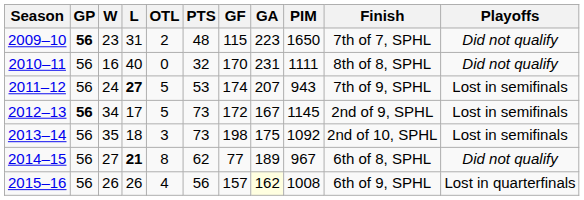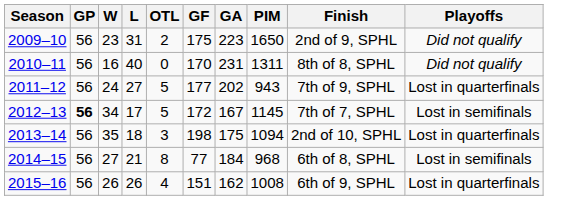- column: PTS | 48 | 32 | 53 | 73 | 73 | 62 | 56
2009–10 | GP: bold -> normal
2009–10 | GF: 115 -> 175
2009–10 | Finish: 7th of 7, SPHL -> 2nd of 9, SPHL
2010–11 | PIM: 1111 -> 1311
2011–12 | L: bold -> normal
2011–12 | GF: 174 -> 177
2011–12 | GA: 207 -> 202
2011–12 | Playoffs: Lost in semifinals -> Lost in quarterfinals
2012–13 | Finish: 2nd of 9, SPHL -> 7th of 7, SPHL
2013–14 | PIM: 1092 -> 1094
2013–14 | Playoffs: Lost in semifinals -> Lost in quarterfinals
2014–15 | L: bold -> normal
2014–15 | GA: 189 -> 184
2014–15 | PIM: 967 -> 968
2014–15 | Playoffs: Did not qualify -> Lost in semifinals
2015–16 | GF: 157 -> 151
2015–16 | GA: lightyellow background -> no background
